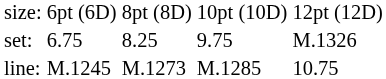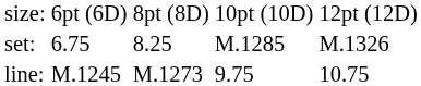set: | column 4: 9.75 -> M.1285
line: | column 4: M.1285 -> 9.75
